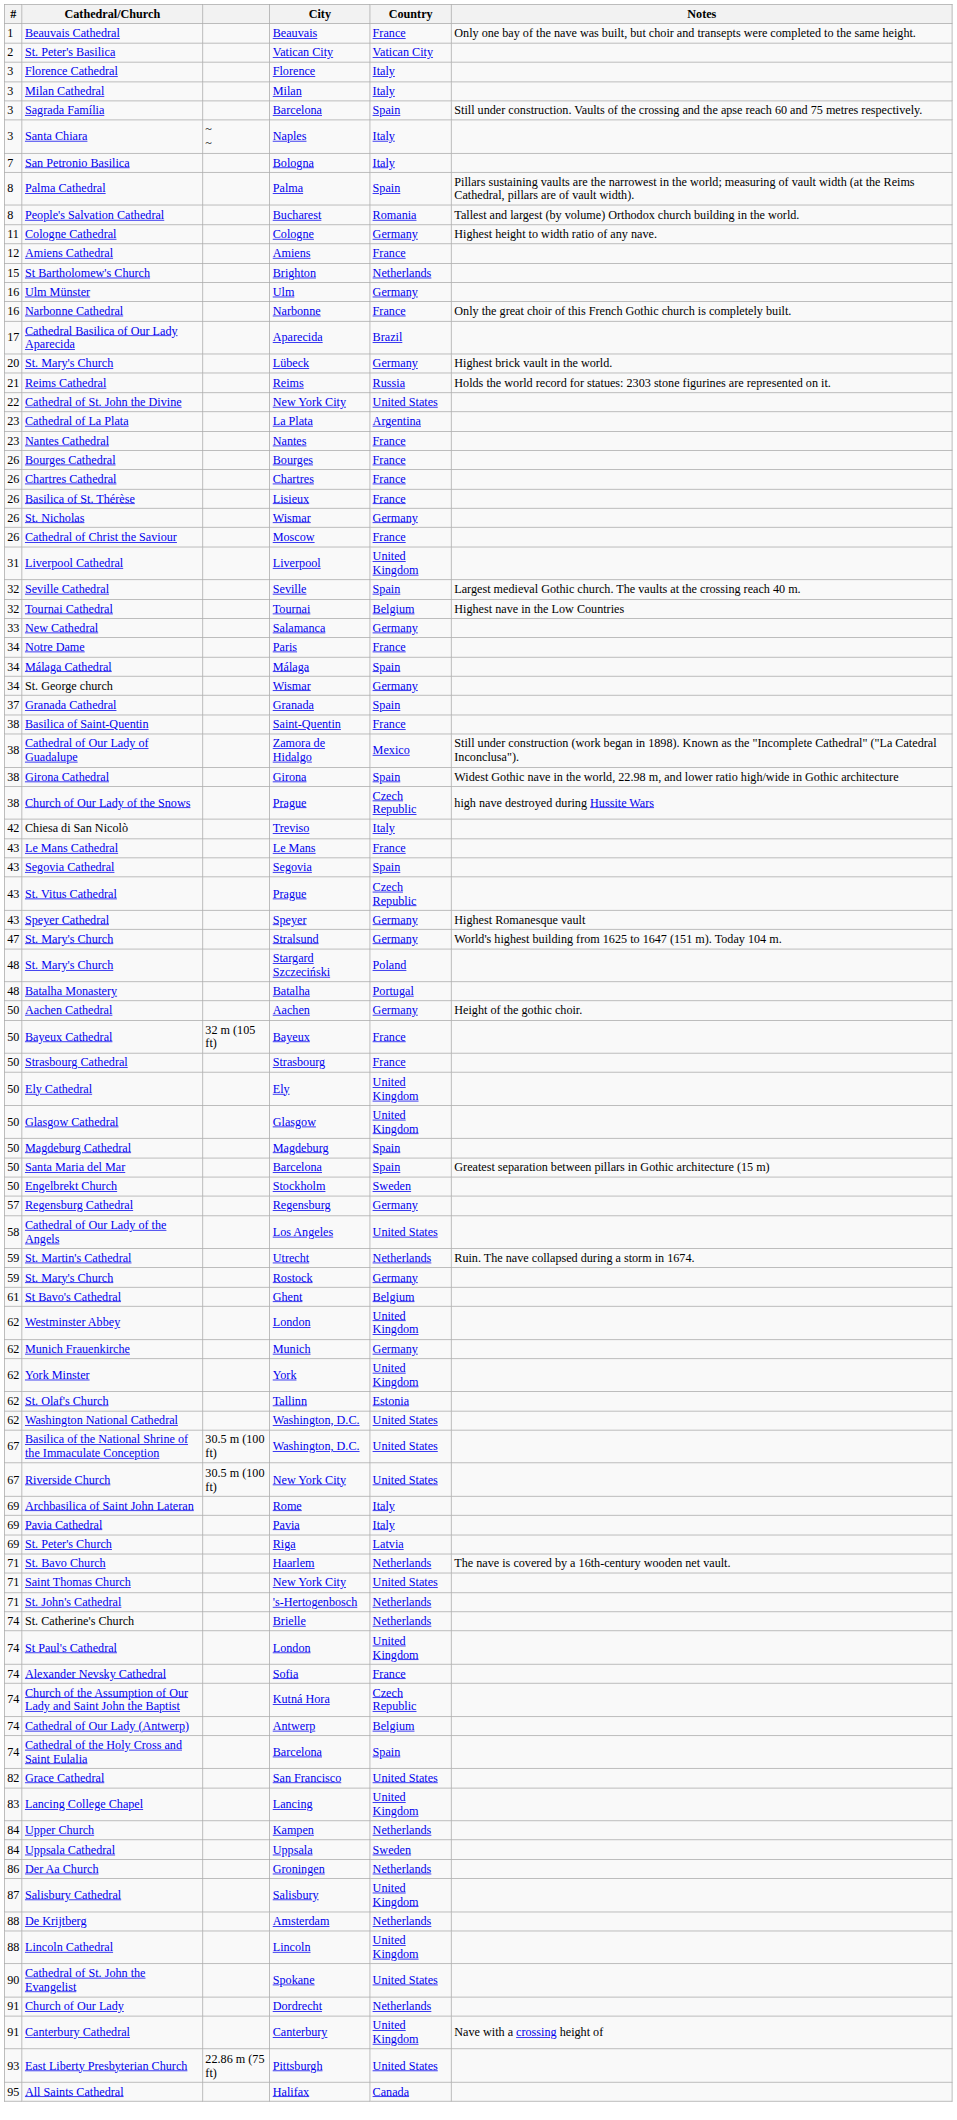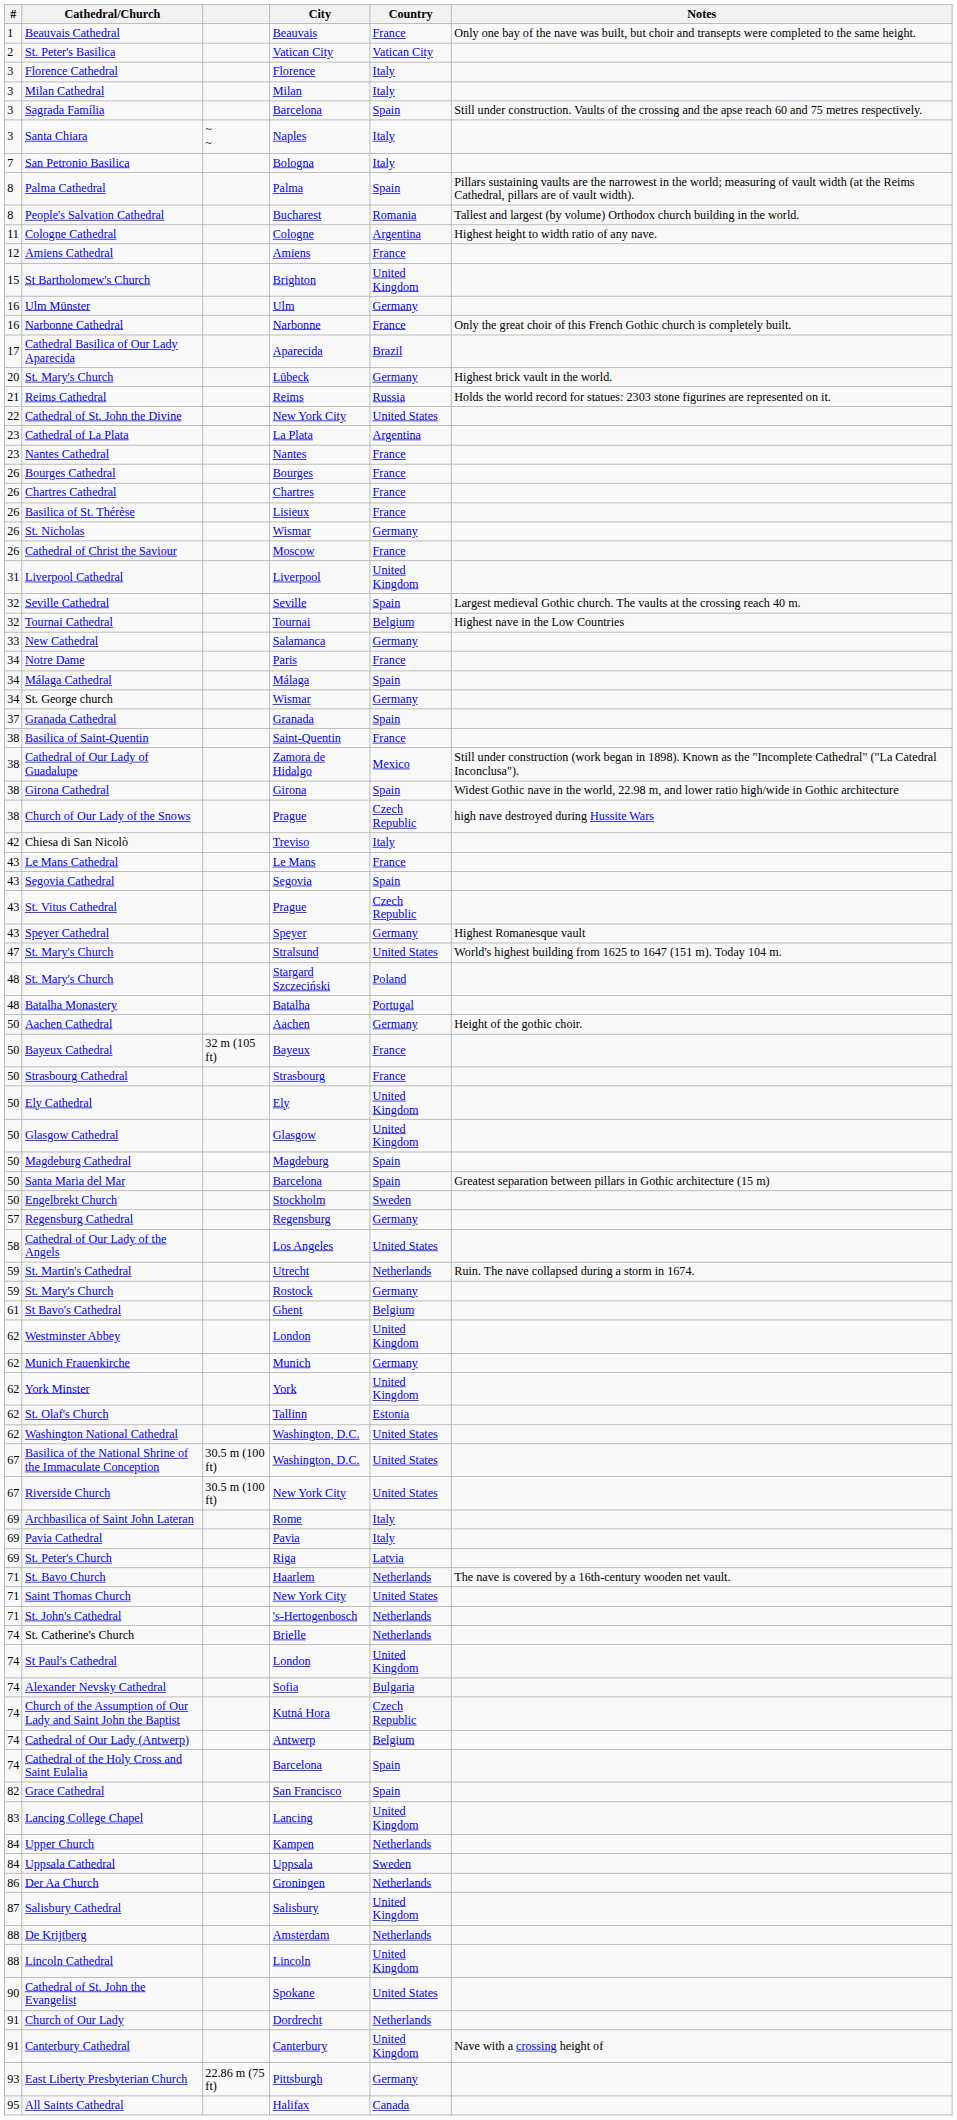Cologne Cathedral | Country: Germany -> Argentina
St Bartholomew's Church | Country: Netherlands -> United Kingdom
St. Mary's Church / Stralsund | Country: Germany -> United States
Alexander Nevsky Cathedral | Country: France -> Bulgaria
Grace Cathedral | Country: United States -> Spain
East Liberty Presbyterian Church | Country: United States -> Germany
